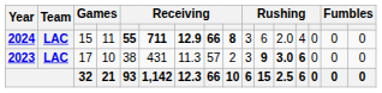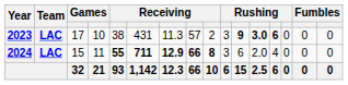rows swapped: 2023 <-> 2024
